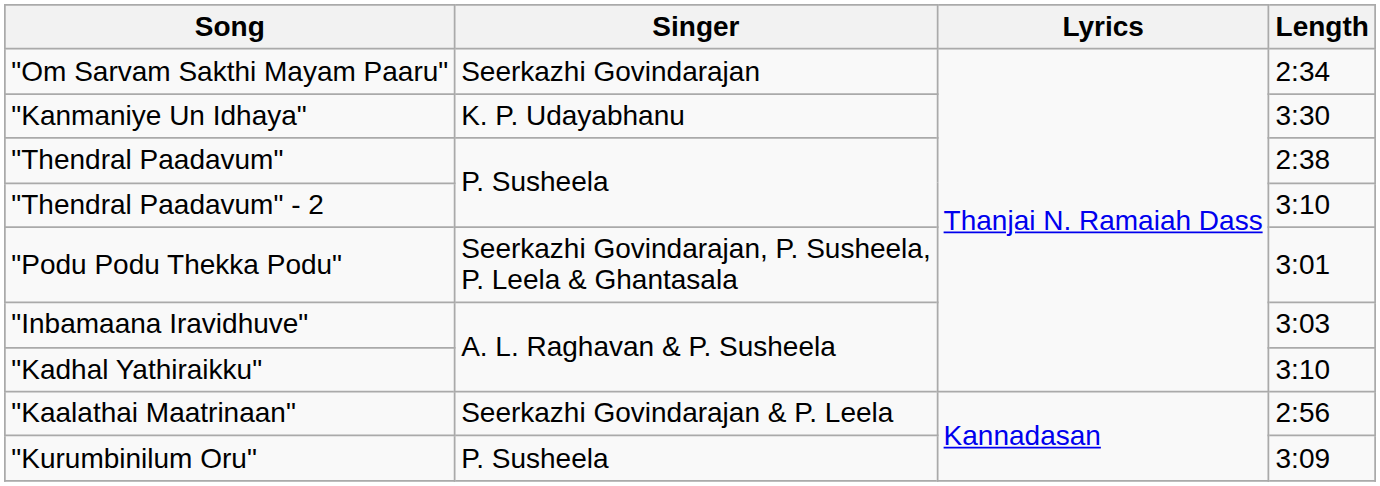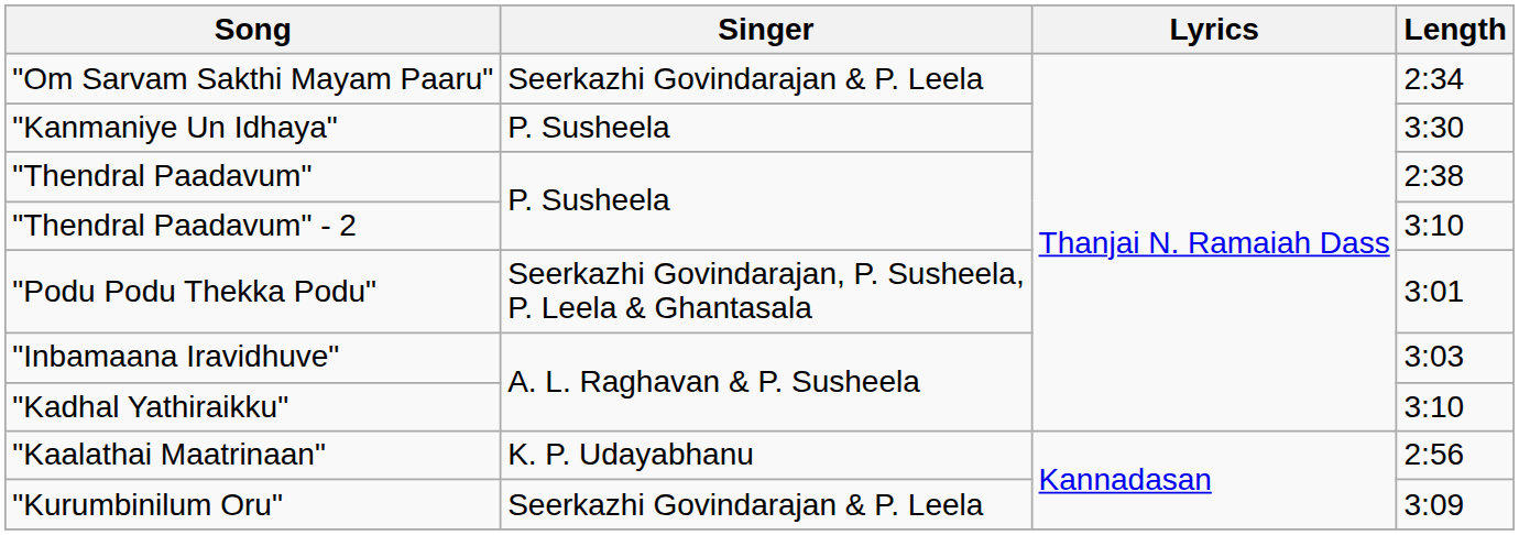"Om Sarvam Sakthi Mayam Paaru" | Singer: Seerkazhi Govindarajan -> Seerkazhi Govindarajan & P. Leela
"Kanmaniye Un Idhaya" | Singer: K. P. Udayabhanu -> P. Susheela
"Kaalathai Maatrinaan" | Singer: Seerkazhi Govindarajan & P. Leela -> K. P. Udayabhanu
"Kurumbinilum Oru" | Singer: P. Susheela -> Seerkazhi Govindarajan & P. Leela
